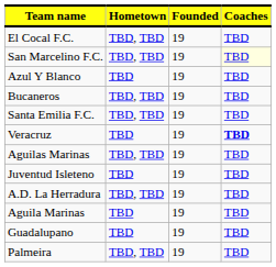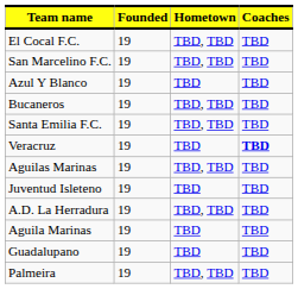columns swapped: Founded <-> Hometown
San Marcelino F.C. | Coaches: lightyellow background -> no background
